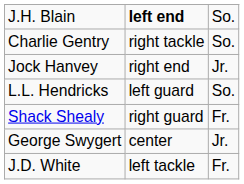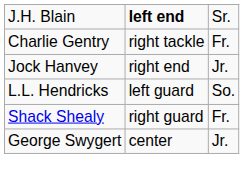J.H. Blain | column 3: So. -> Sr.
Charlie Gentry | column 3: So. -> Fr.
- row: J.D. White | left tackle | Fr.
